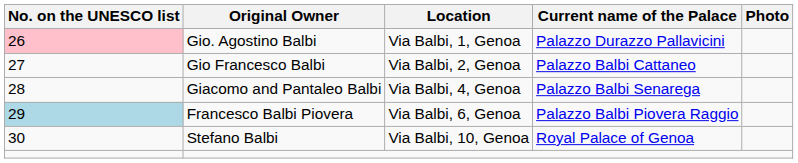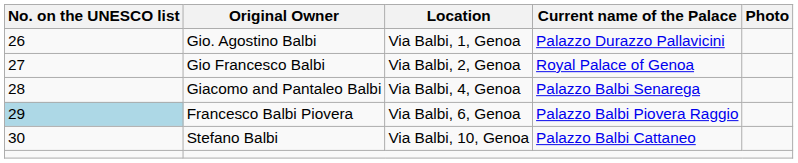Gio. Agostino Balbi | No. on the UNESCO list: pink background -> no background
Gio Francesco Balbi | Current name of the Palace: Palazzo Balbi Cattaneo -> Royal Palace of Genoa
Stefano Balbi | Current name of the Palace: Royal Palace of Genoa -> Palazzo Balbi Cattaneo
